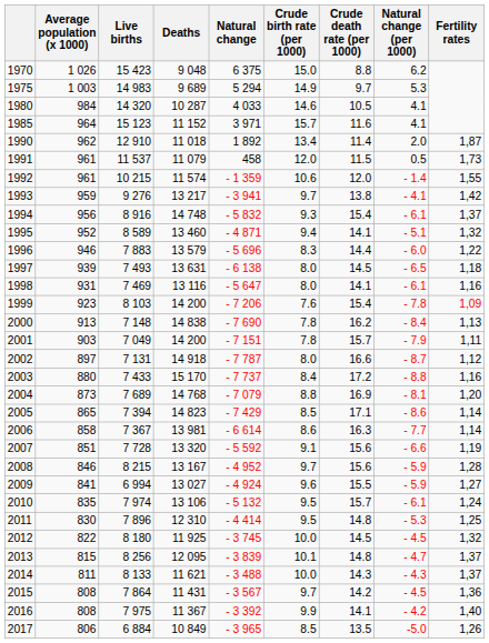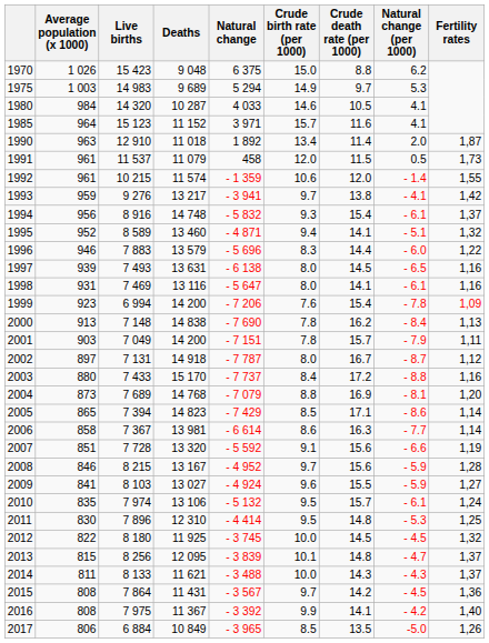1990 | Average population (x 1000): 962 -> 963
1997 | Fertility rates: 1,18 -> 1,16
1999 | Live births: 8 103 -> 6 994
2002 | Crude death rate (per 1000): 16.6 -> 16.7
2009 | Live births: 6 994 -> 8 103
